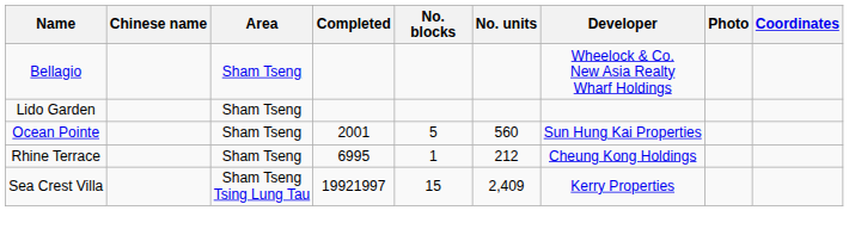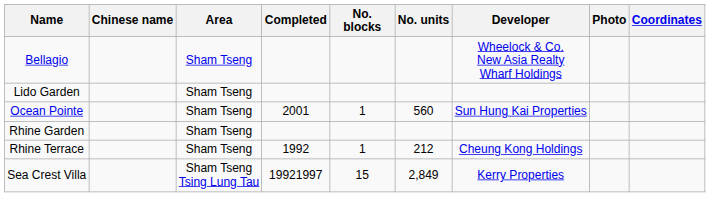Ocean Pointe | No. blocks: 5 -> 1
+ row: Rhine Garden | Sham Tseng
Rhine Terrace | Completed: 6995 -> 1992
Sea Crest Villa | No. units: 2,409 -> 2,849
